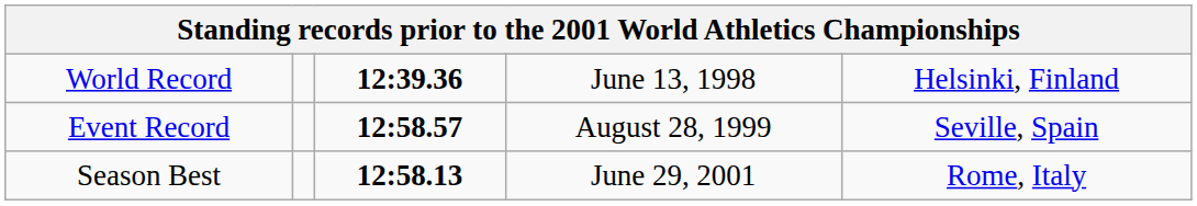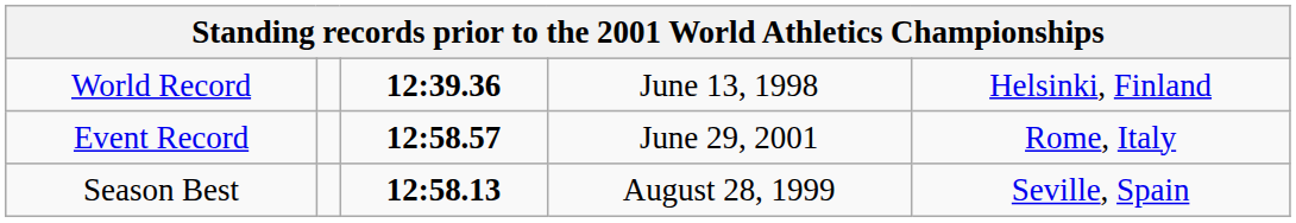Event Record | column 4: August 28, 1999 -> June 29, 2001
Event Record | column 5: Seville, Spain -> Rome, Italy
Season Best | column 4: June 29, 2001 -> August 28, 1999
Season Best | column 5: Rome, Italy -> Seville, Spain
